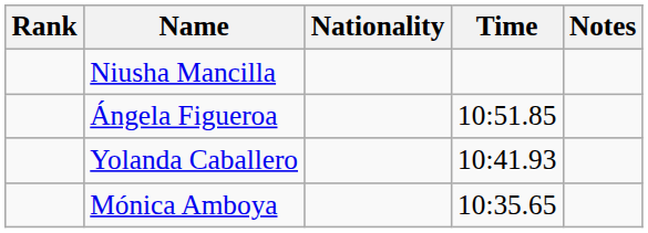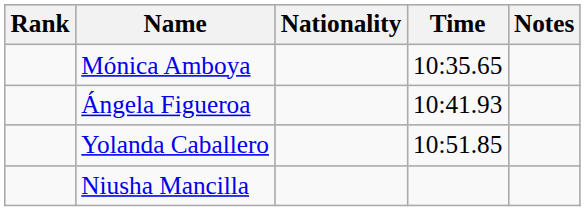rows swapped: Mónica Amboya <-> Niusha Mancilla
Ángela Figueroa | Time: 10:51.85 -> 10:41.93
Yolanda Caballero | Time: 10:41.93 -> 10:51.85
